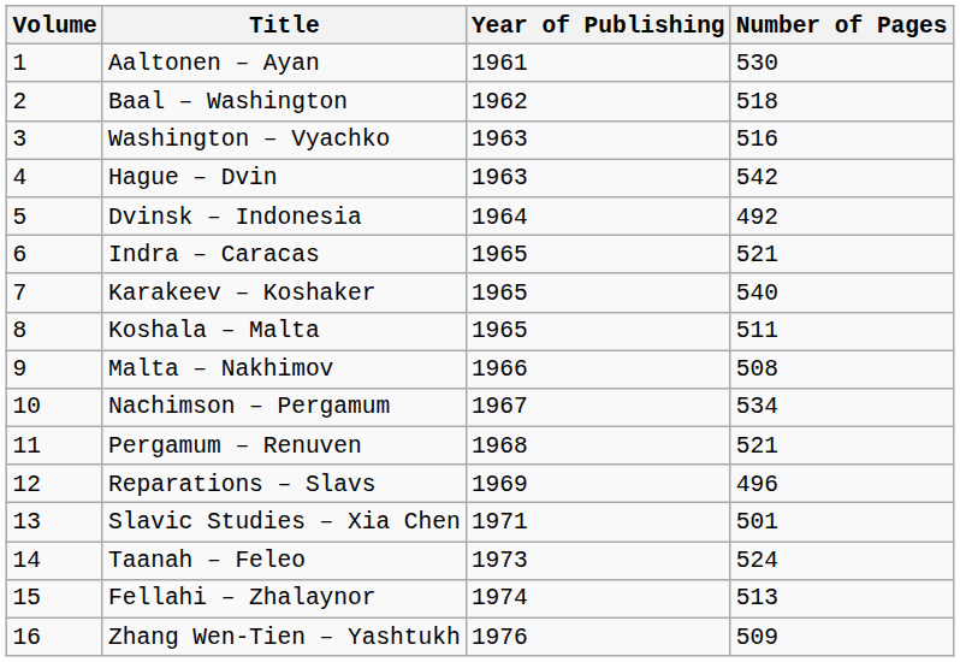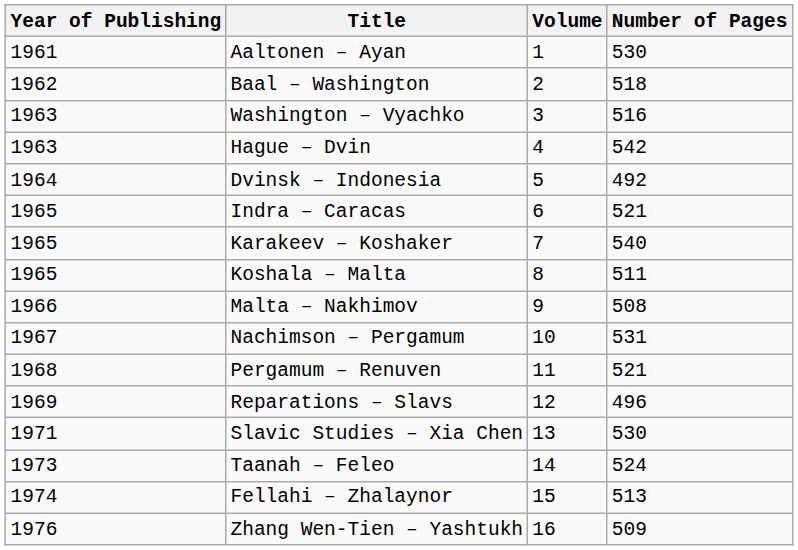columns swapped: Volume <-> Year of Publishing
Nachimson – Pergamum | Number of Pages: 534 -> 531
Slavic Studies – Xia Chen | Number of Pages: 501 -> 530
